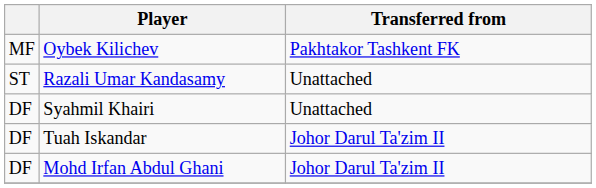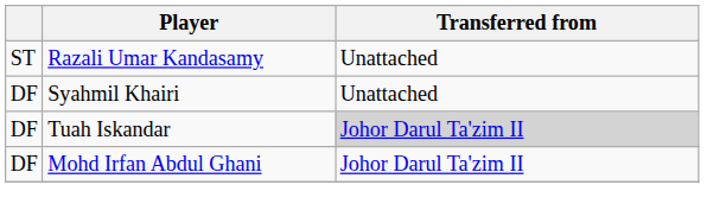- row: MF | Oybek Kilichev | Pakhtakor Tashkent FK
Tuah Iskandar | Transferred from: no background -> lightgrey background
